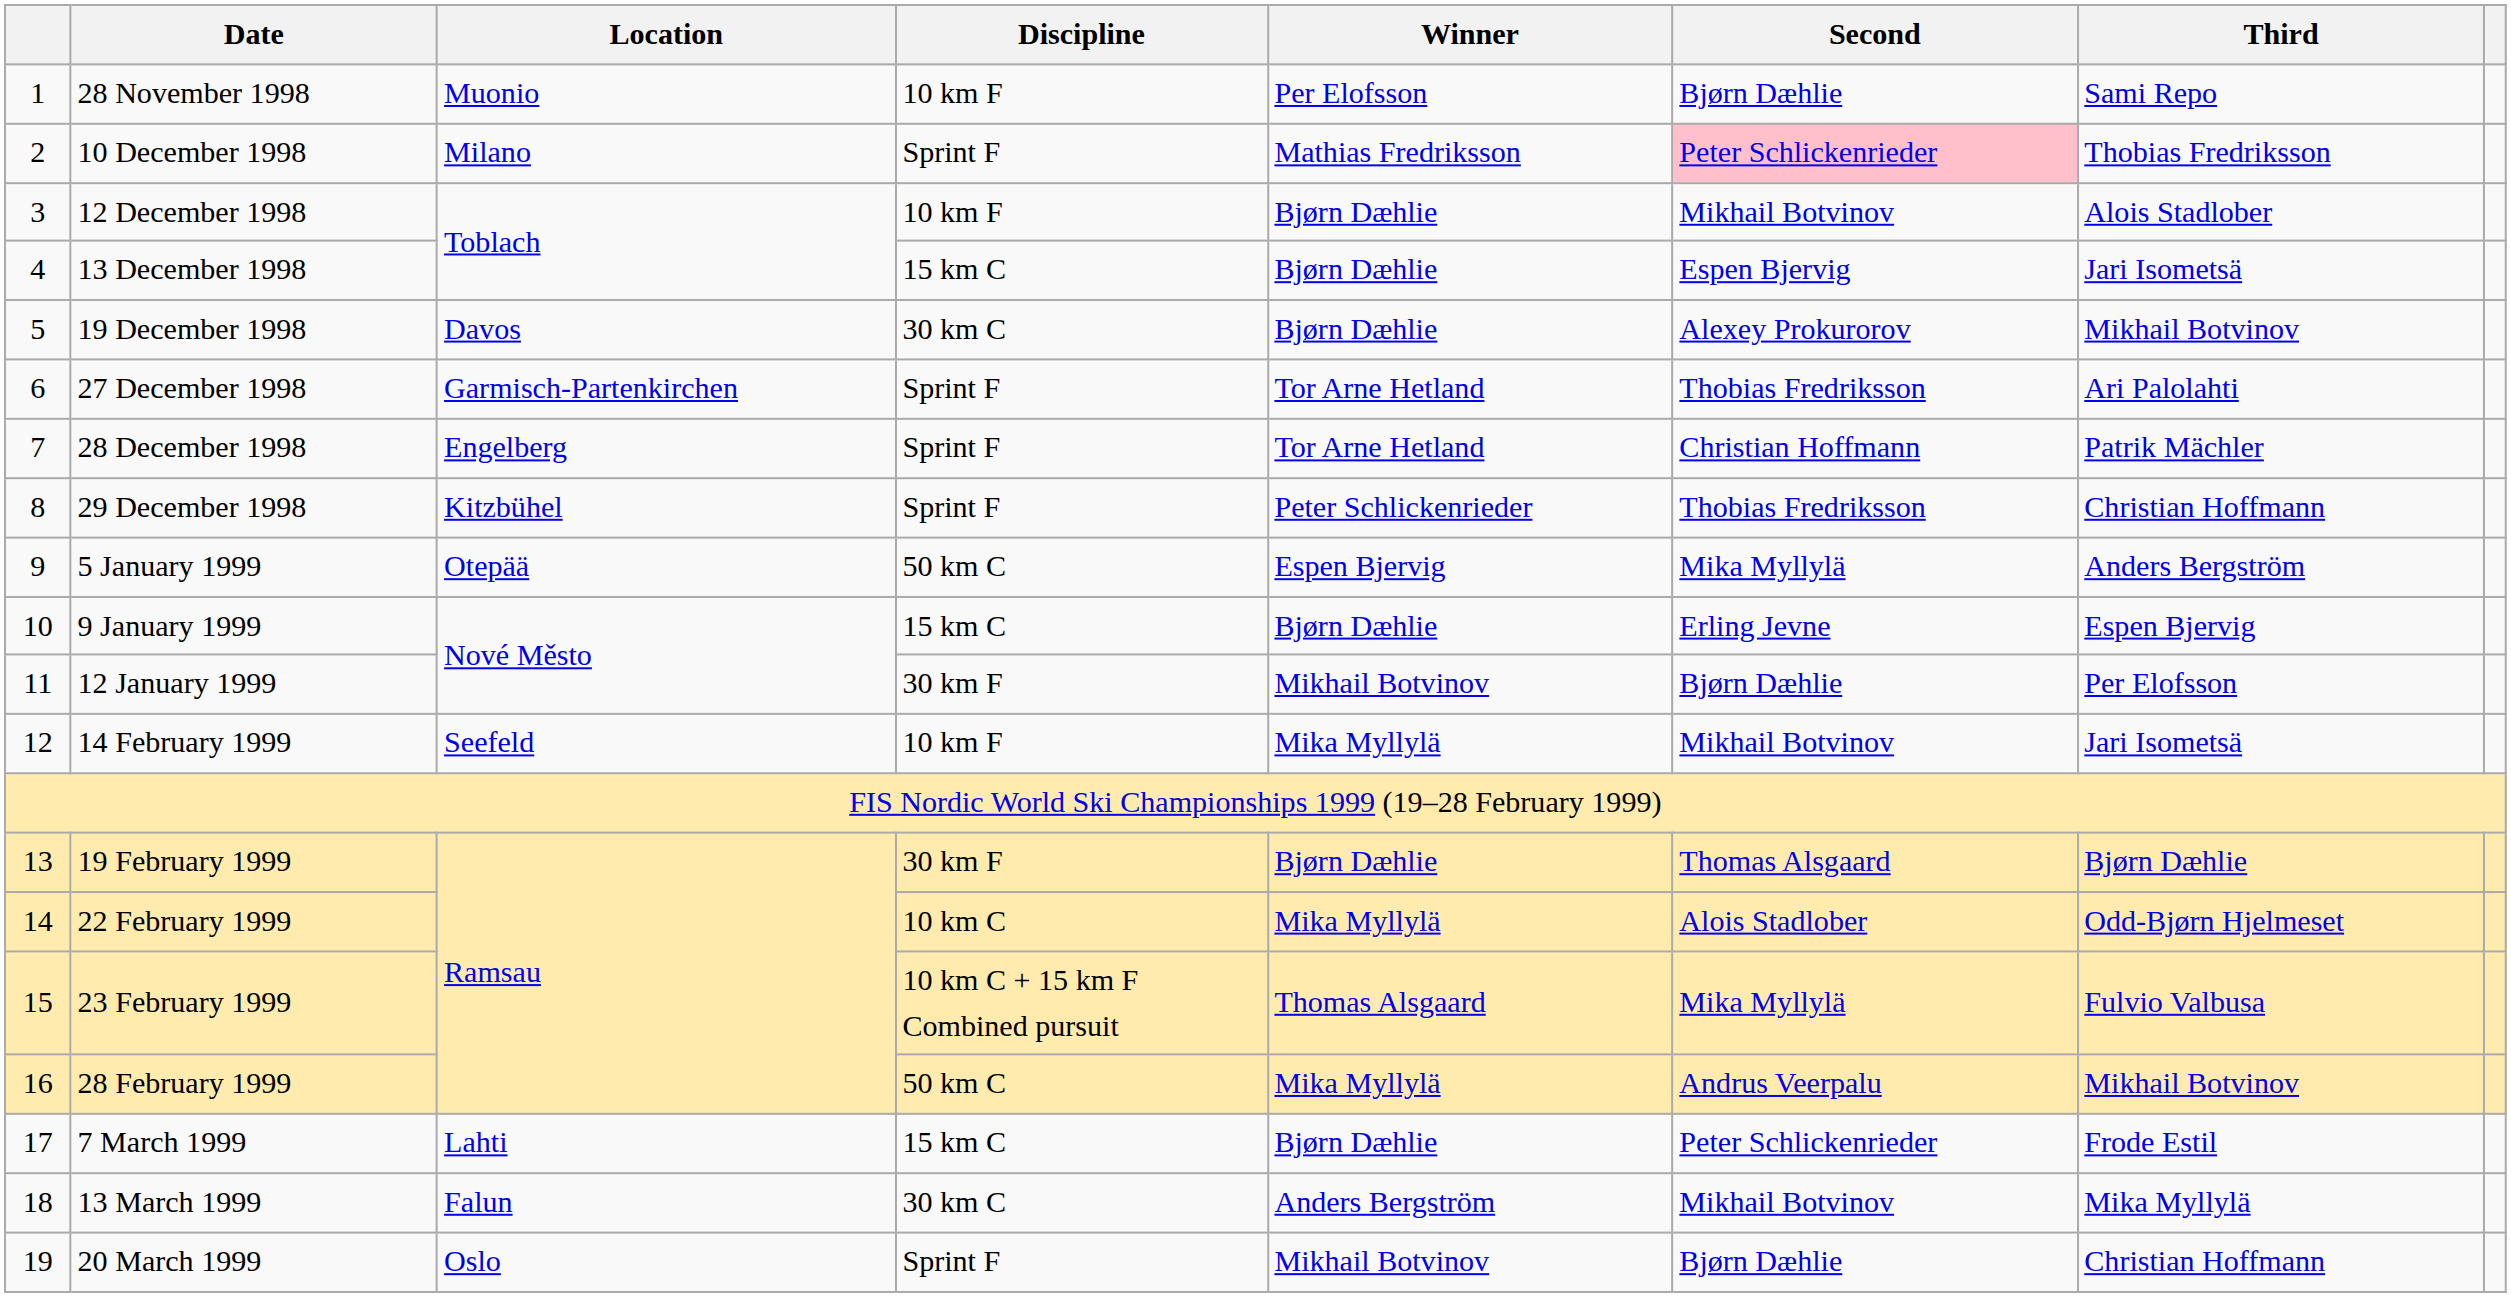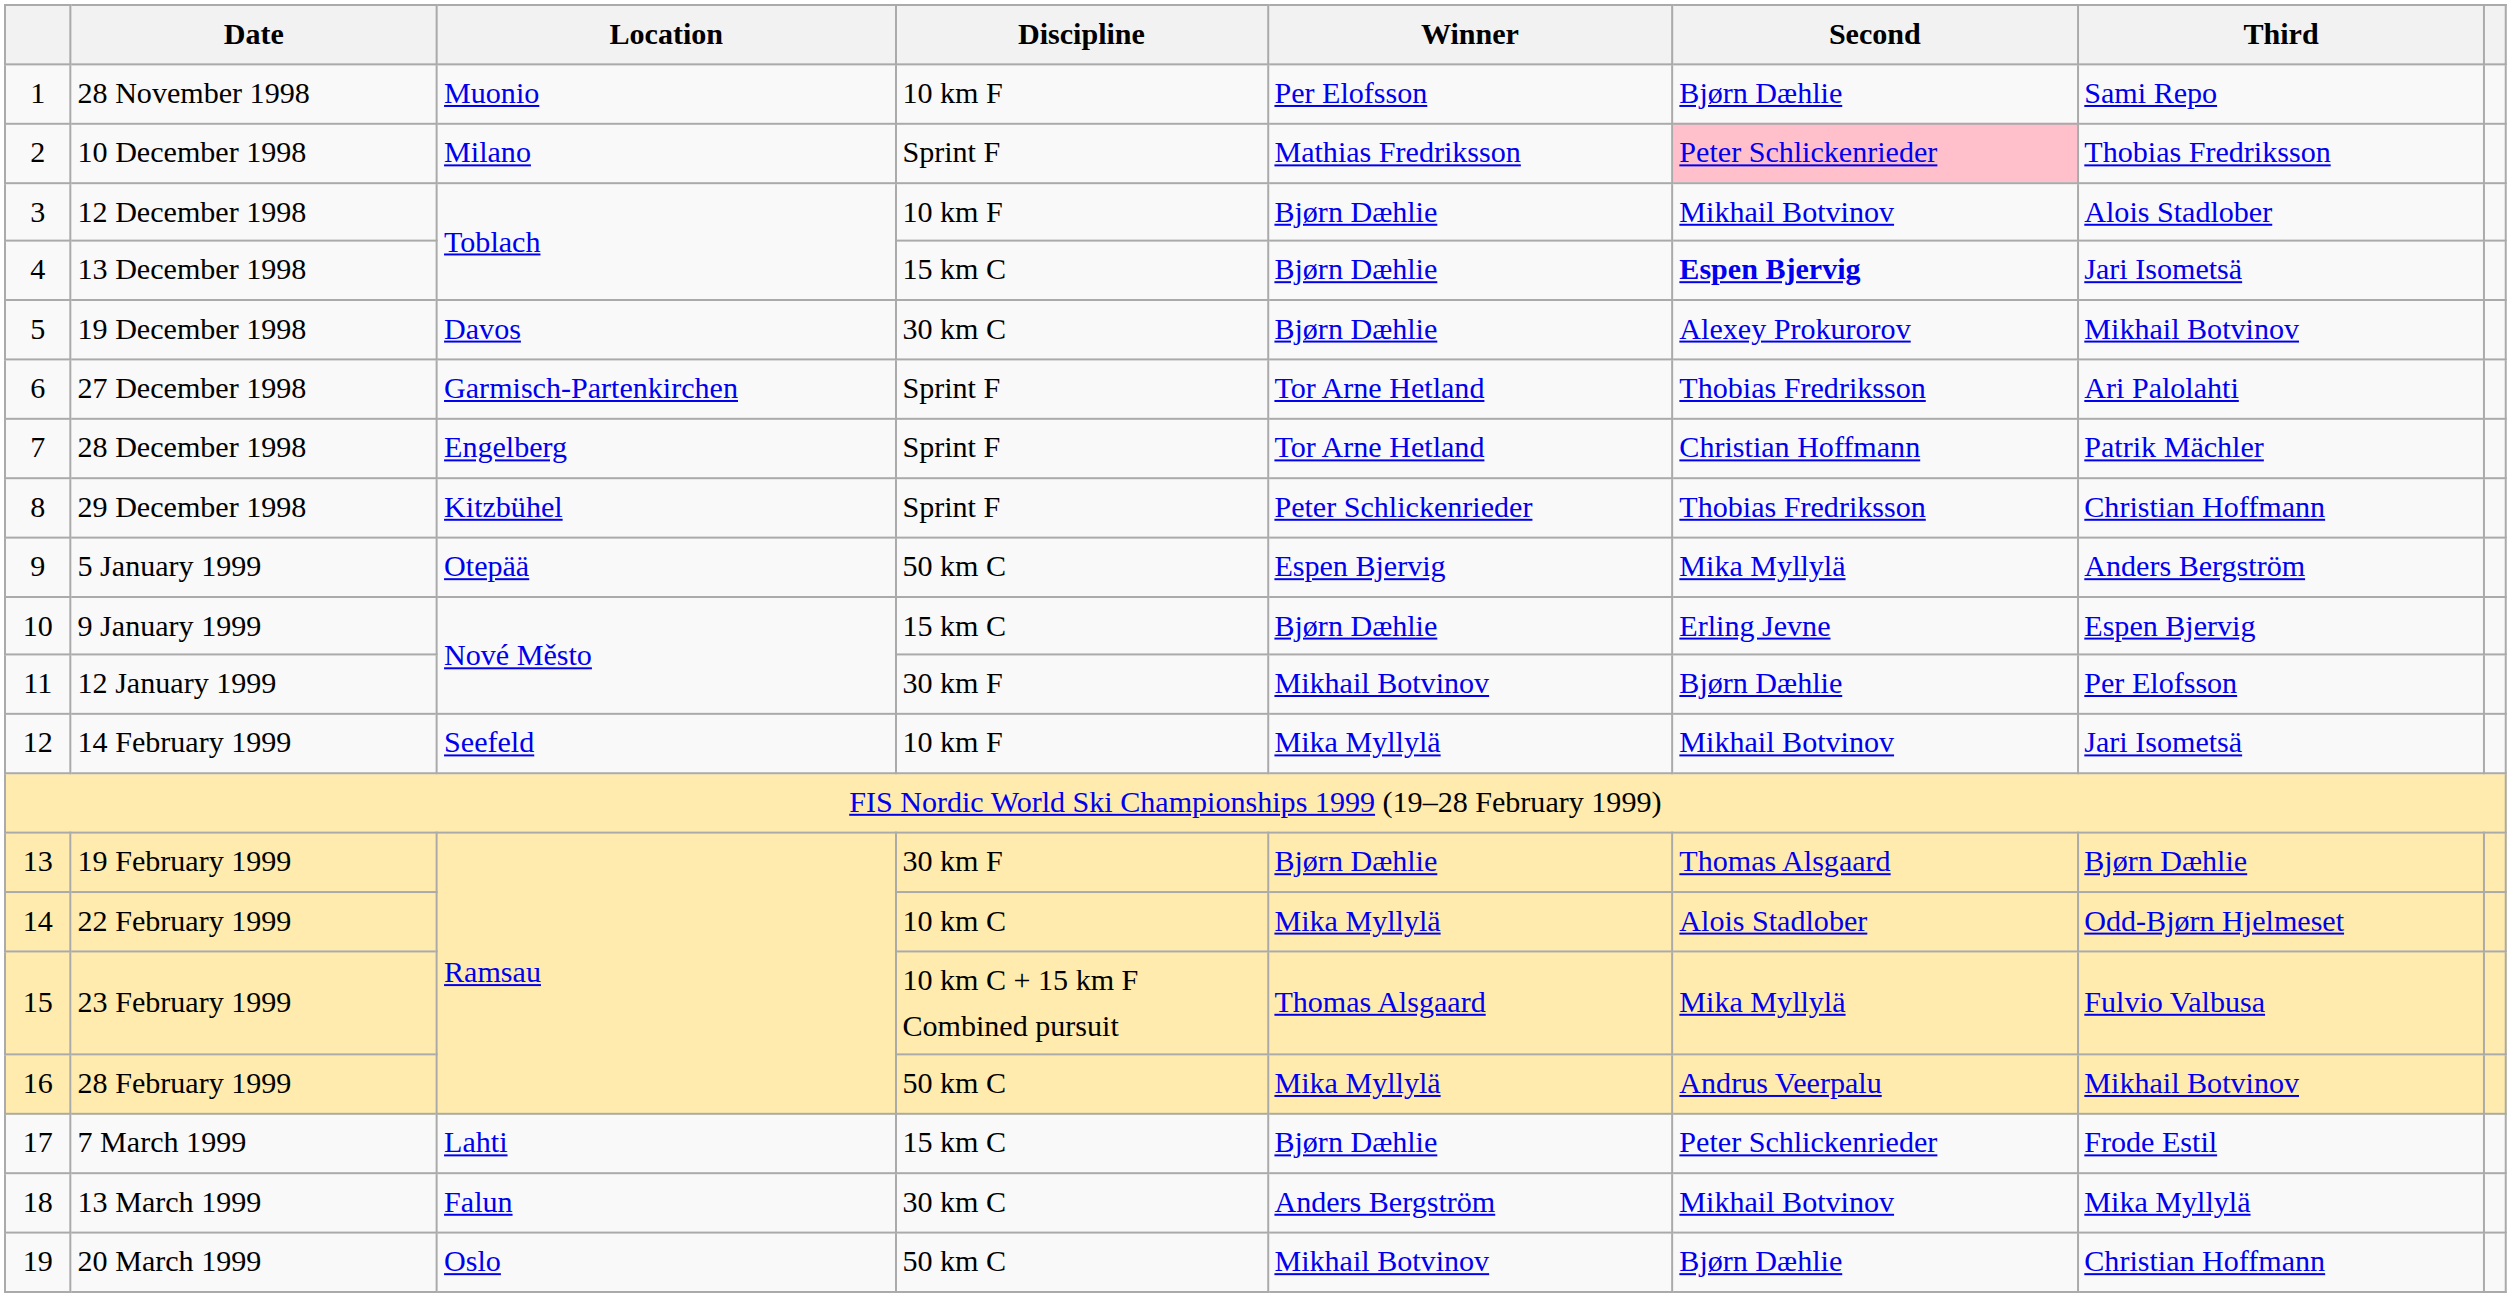13 December 1998 | Second: normal -> bold
20 March 1999 | Discipline: Sprint F -> 50 km C
